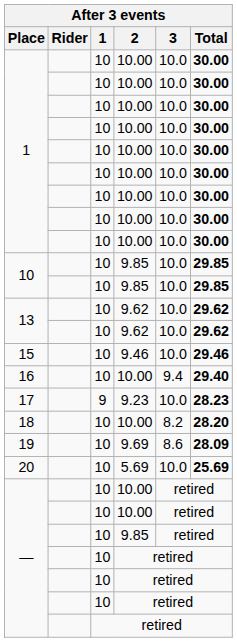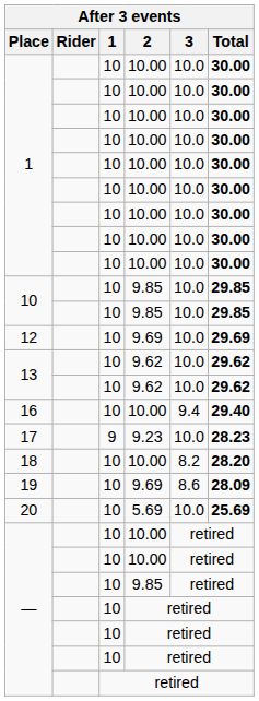+ row: 12 | 10 | 9.69 | 10.0 | 29.69
- row: 15 | 10 | 9.46 | 10.0 | 29.46
